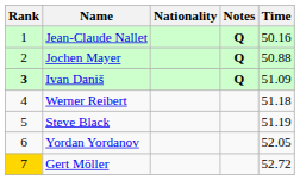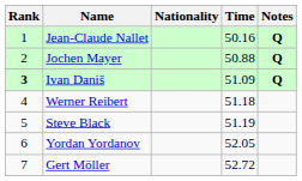columns swapped: Time <-> Notes
Gert Möller | Rank: gold background -> no background
